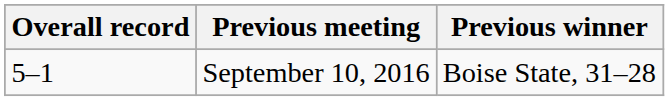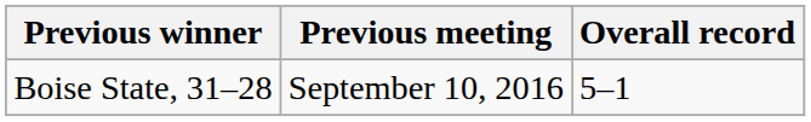columns swapped: Overall record <-> Previous winner
